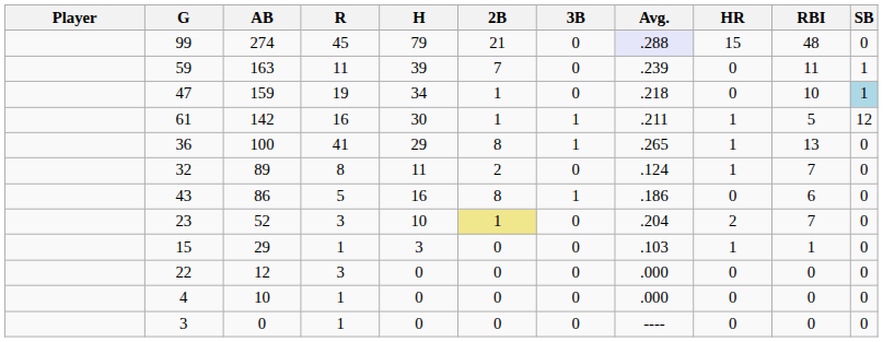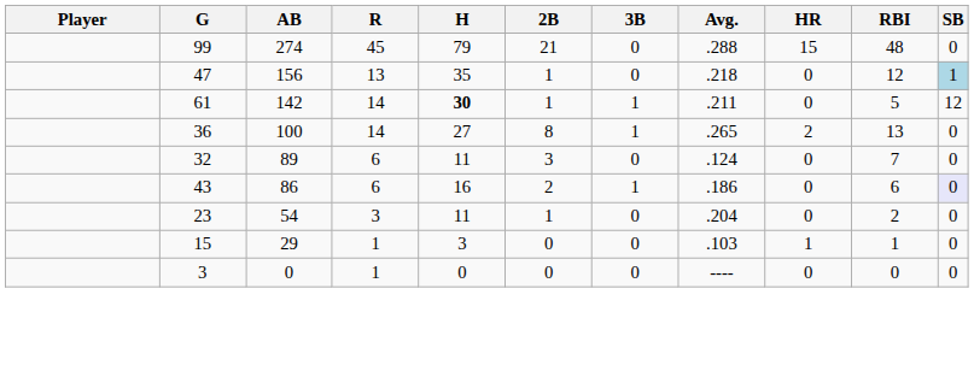99 | Avg.: lavender background -> no background
- row: 59 | 163 | 11 | 39 | 7 | 0 | .239 | 0 | 11 | 1
47 | AB: 159 -> 156
47 | R: 19 -> 13
47 | H: 34 -> 35
47 | RBI: 10 -> 12
61 | R: 16 -> 14
61 | H: normal -> bold
61 | HR: 1 -> 0
36 | R: 41 -> 14
36 | H: 29 -> 27
36 | HR: 1 -> 2
32 | R: 8 -> 6
32 | 2B: 2 -> 3
32 | HR: 1 -> 0
43 | R: 5 -> 6
43 | 2B: 8 -> 2
43 | SB: no background -> lavender background
23 | AB: 52 -> 54
23 | H: 10 -> 11
23 | 2B: khaki background -> no background
23 | HR: 2 -> 0
23 | RBI: 7 -> 2
- row: 22 | 12 | 3 | 0 | 0 | 0 | .000 | 0 | 0 | 0
- row: 4 | 10 | 1 | 0 | 0 | 0 | .000 | 0 | 0 | 0
